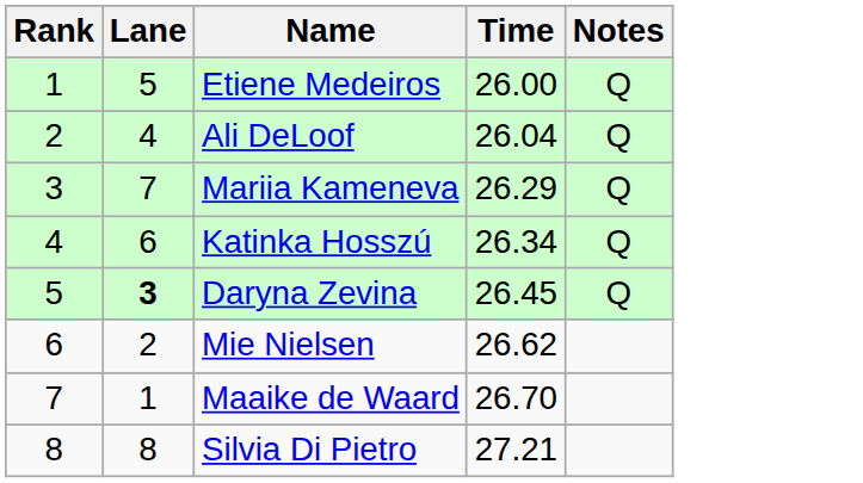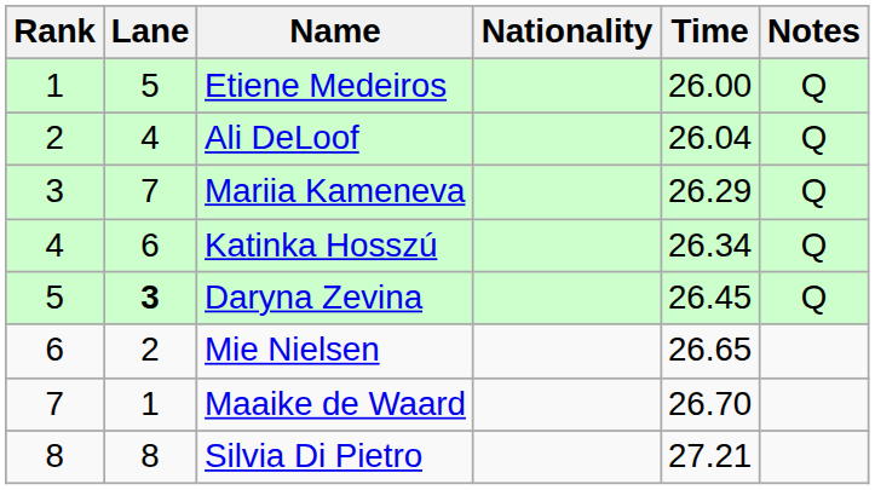+ column: Nationality
Mie Nielsen | Time: 26.62 -> 26.65
